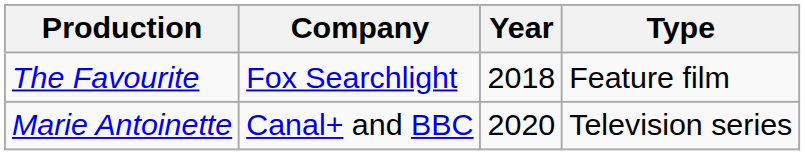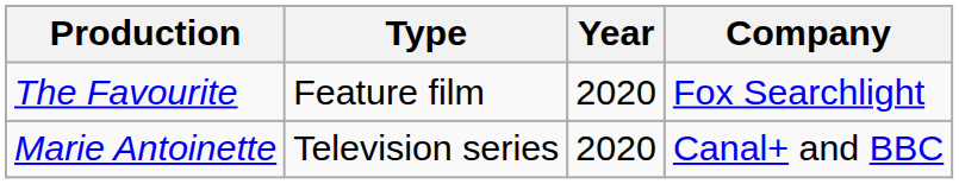columns swapped: Type <-> Company
The Favourite | Year: 2018 -> 2020
